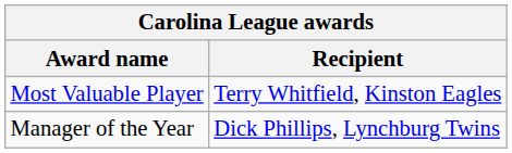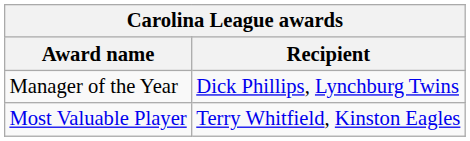rows swapped: Most Valuable Player <-> Manager of the Year
